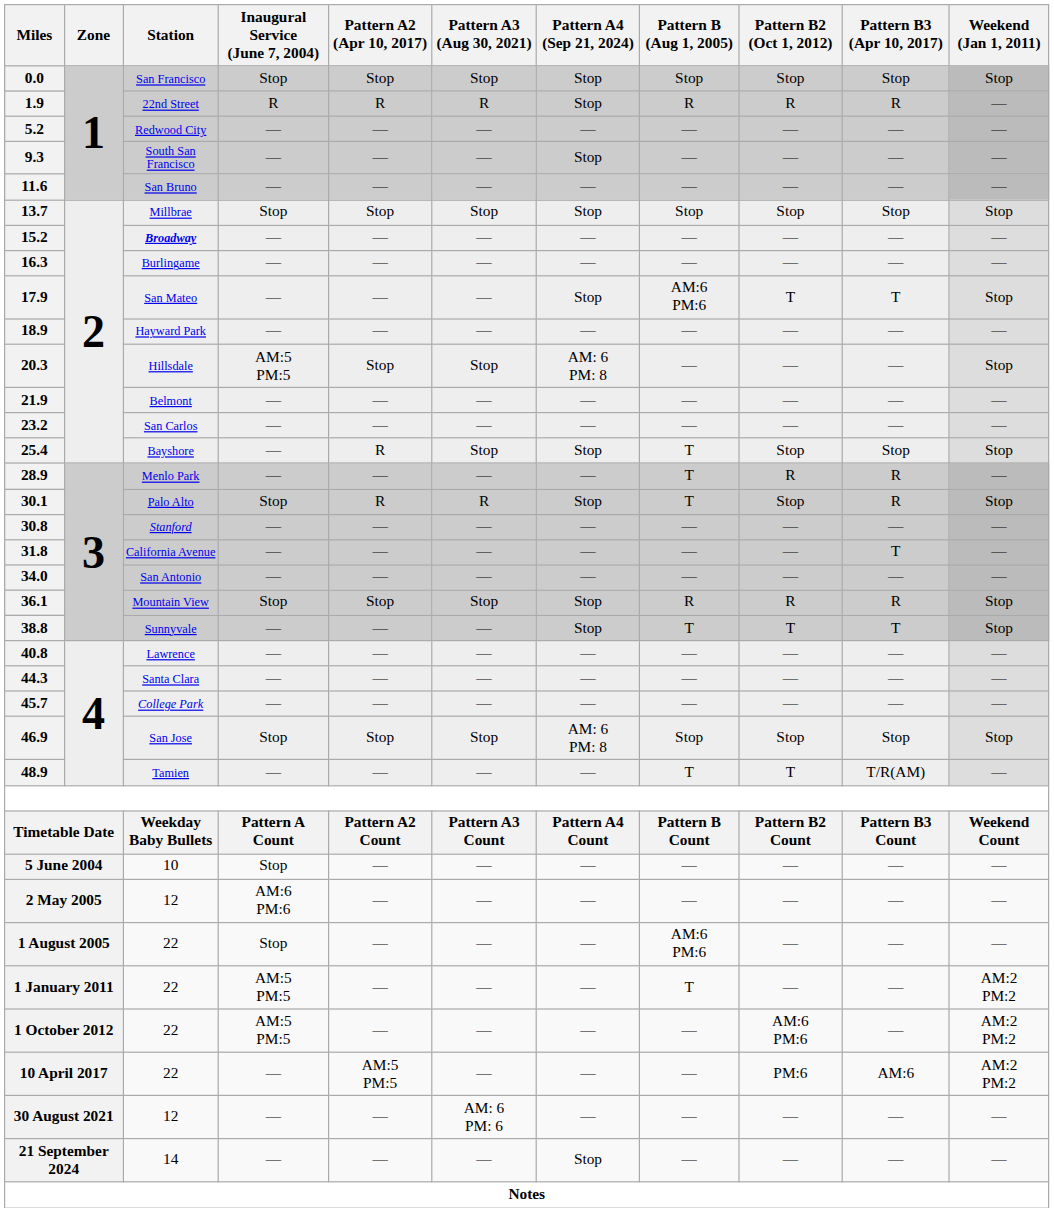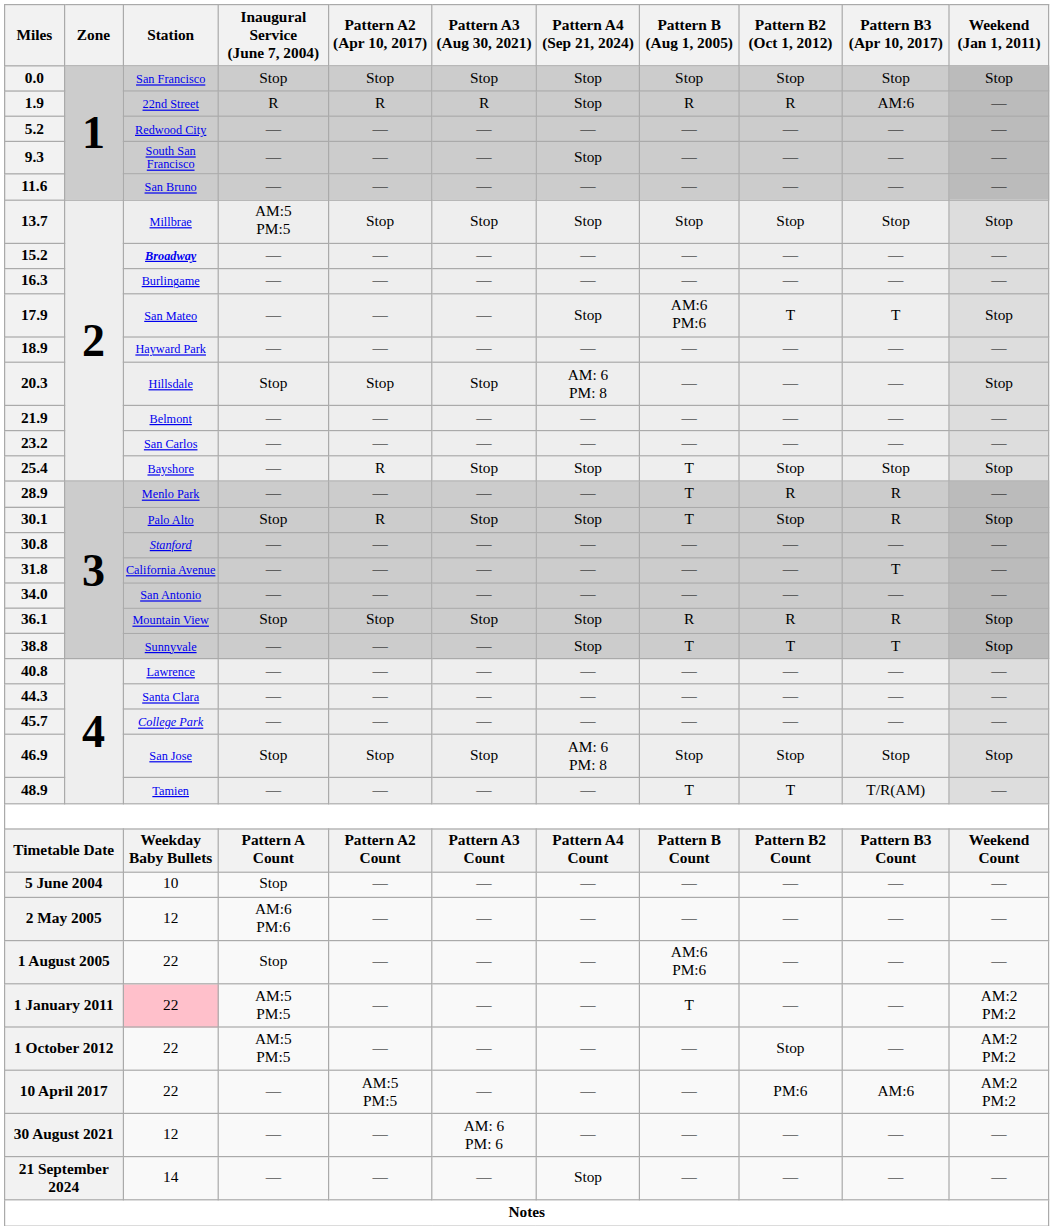1.9 | Pattern B3 (Apr 10, 2017): R -> AM:6
13.7 | Inaugural Service (June 7, 2004): Stop -> AM:5 PM:5
20.3 | Inaugural Service (June 7, 2004): AM:5 PM:5 -> Stop
30.1 | Pattern A3 (Aug 30, 2021): R -> Stop
1 January 2011 | Station: no background -> pink background
1 October 2012 | Pattern B2 (Oct 1, 2012): AM:6 PM:6 -> Stop
